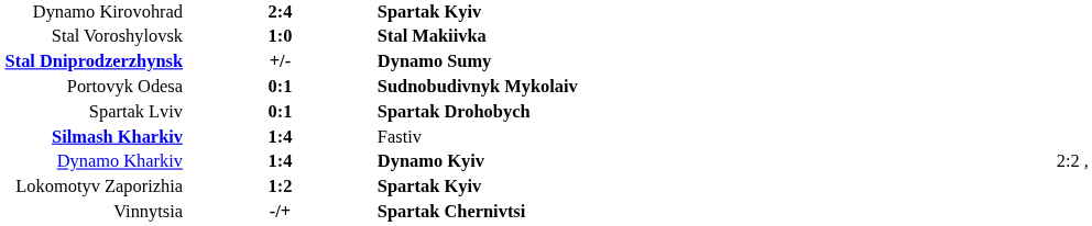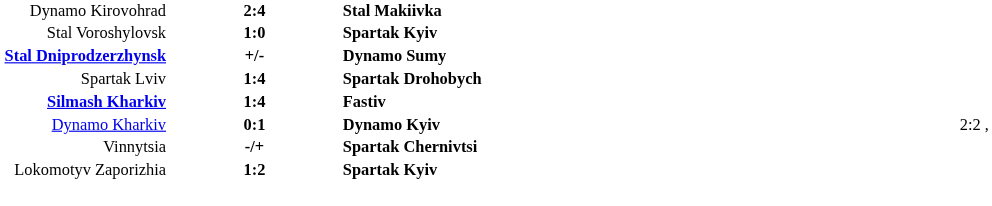Dynamo Kirovohrad | column 3: Spartak Kyiv -> Stal Makiivka
Stal Voroshylovsk | column 3: Stal Makiivka -> Spartak Kyiv
- row: Portovyk Odesa | 0:1 | Sudnobudivnyk Mykolaiv
Spartak Lviv | column 2: 0:1 -> 1:4
Silmash Kharkiv | column 3: normal -> bold
Dynamo Kharkiv | column 2: 1:4 -> 0:1
rows swapped: Lokomotyv Zaporizhia <-> Vinnytsia
